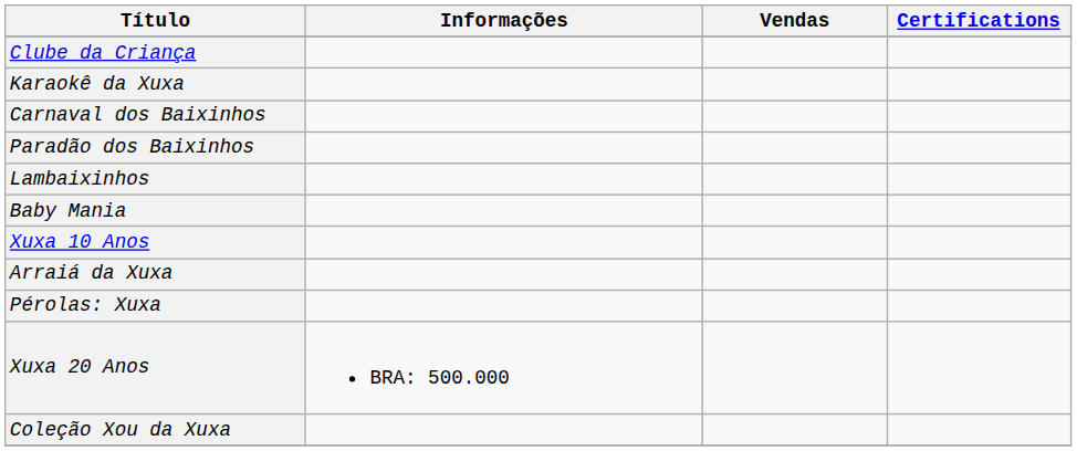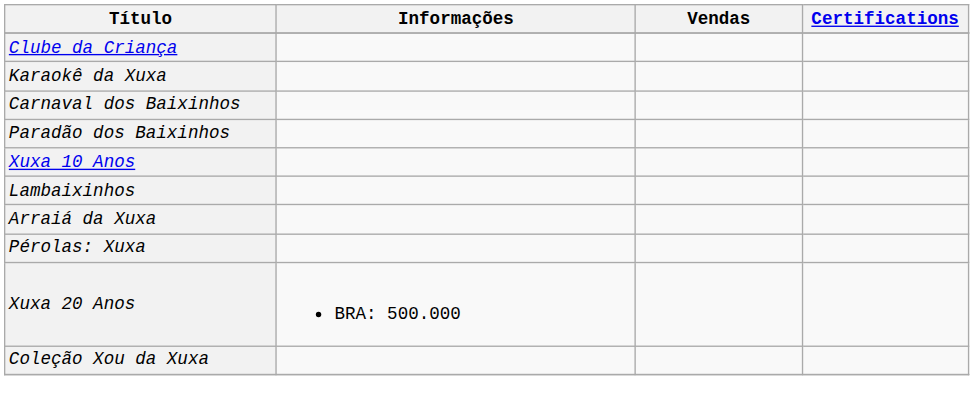rows swapped: Lambaixinhos <-> Xuxa 10 Anos
- row: Baby Mania
